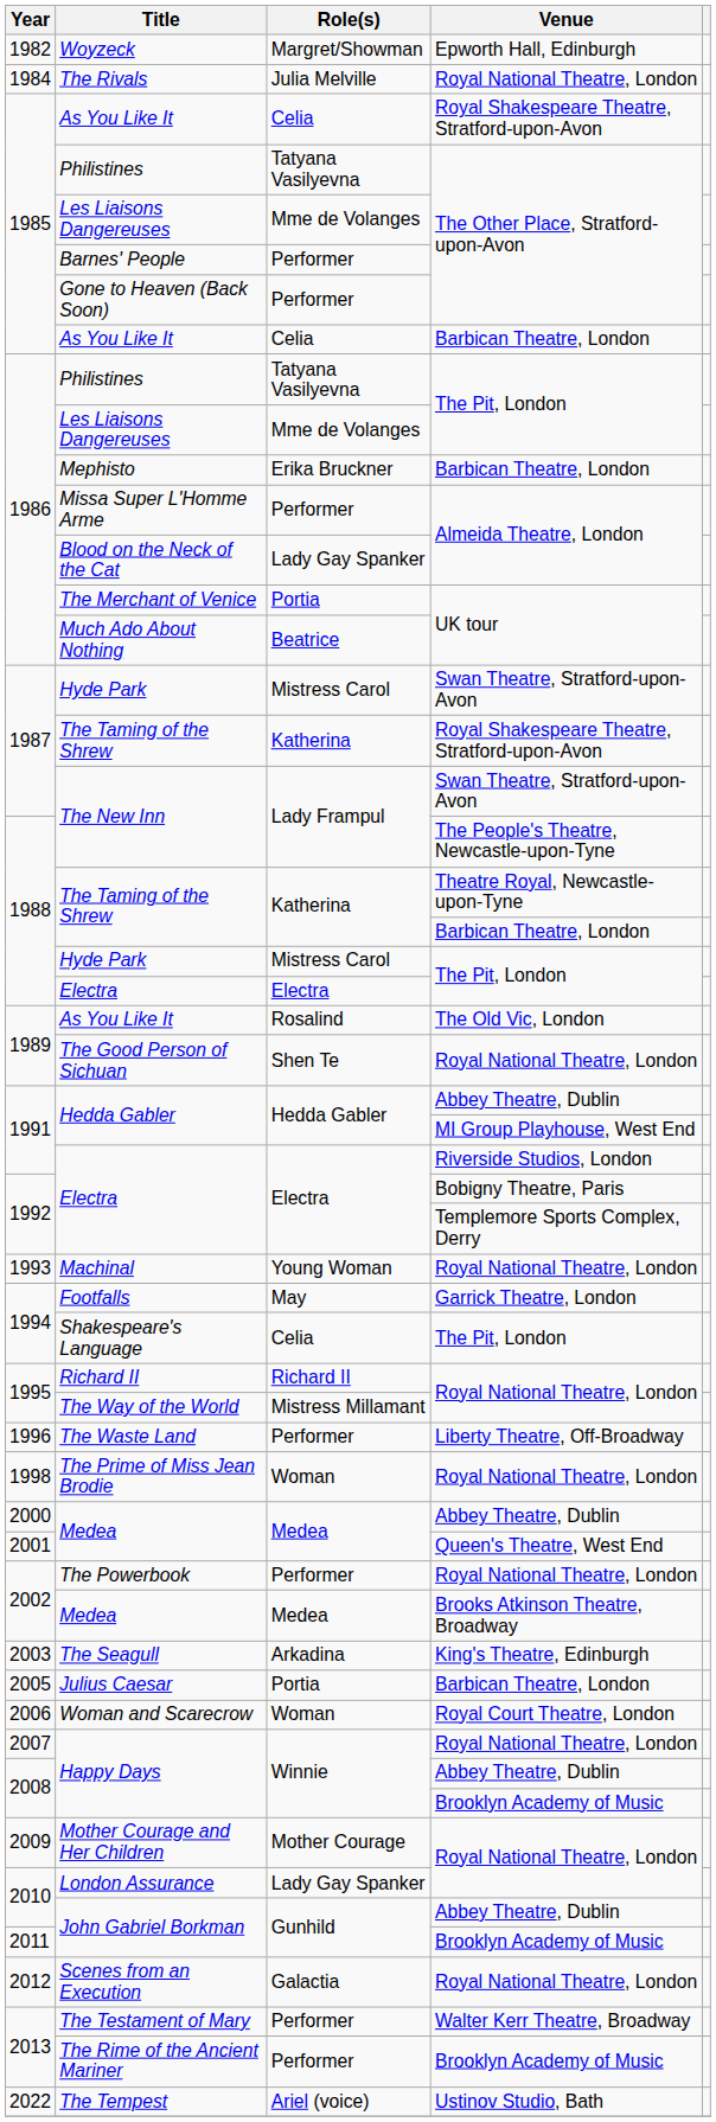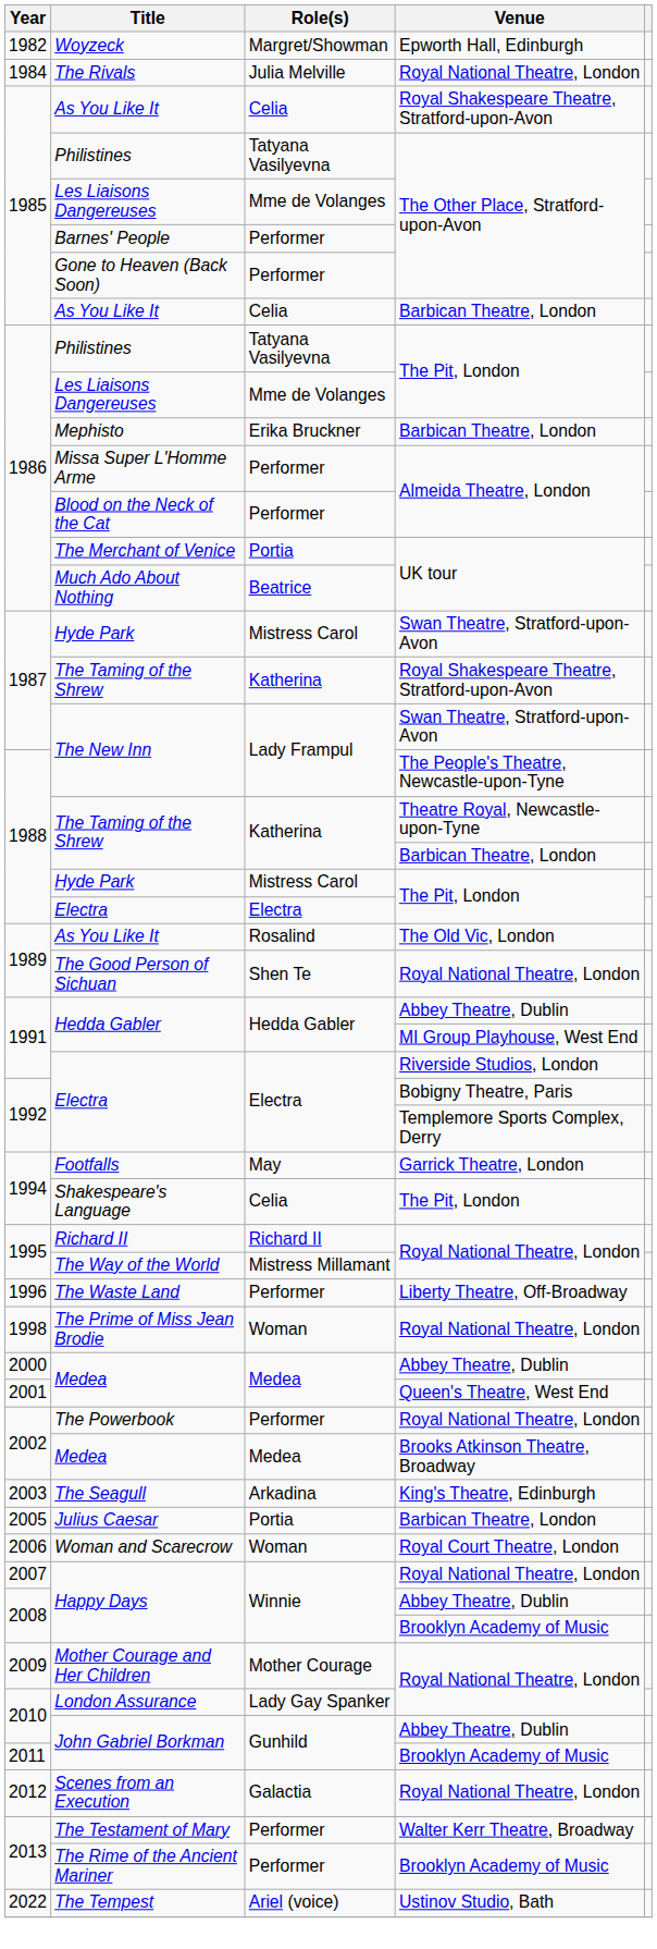Blood on the Neck of the Cat | Role(s): Lady Gay Spanker -> Performer
- row: 1993 | Machinal | Young Woman | Royal National Theatre, London
